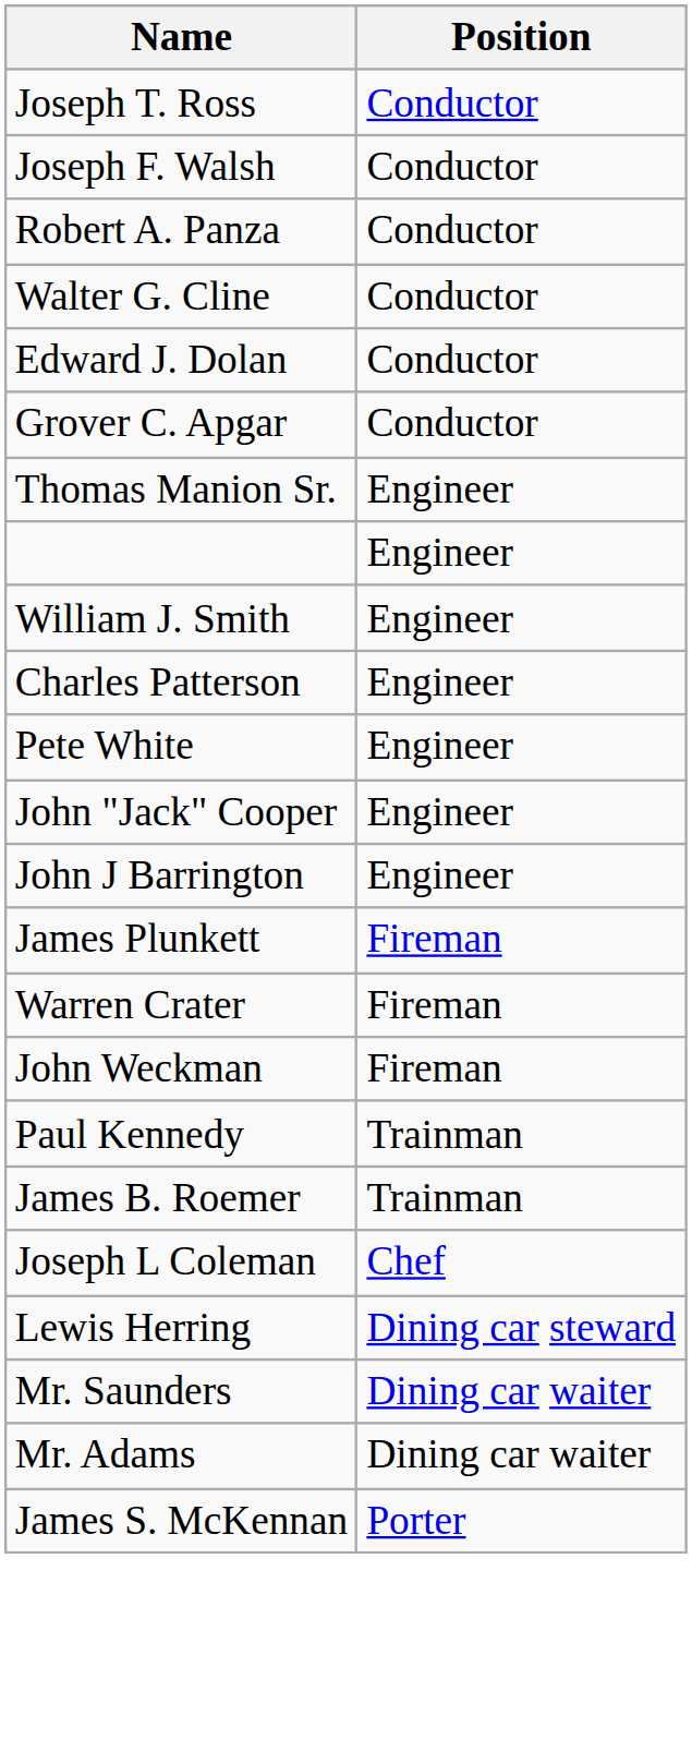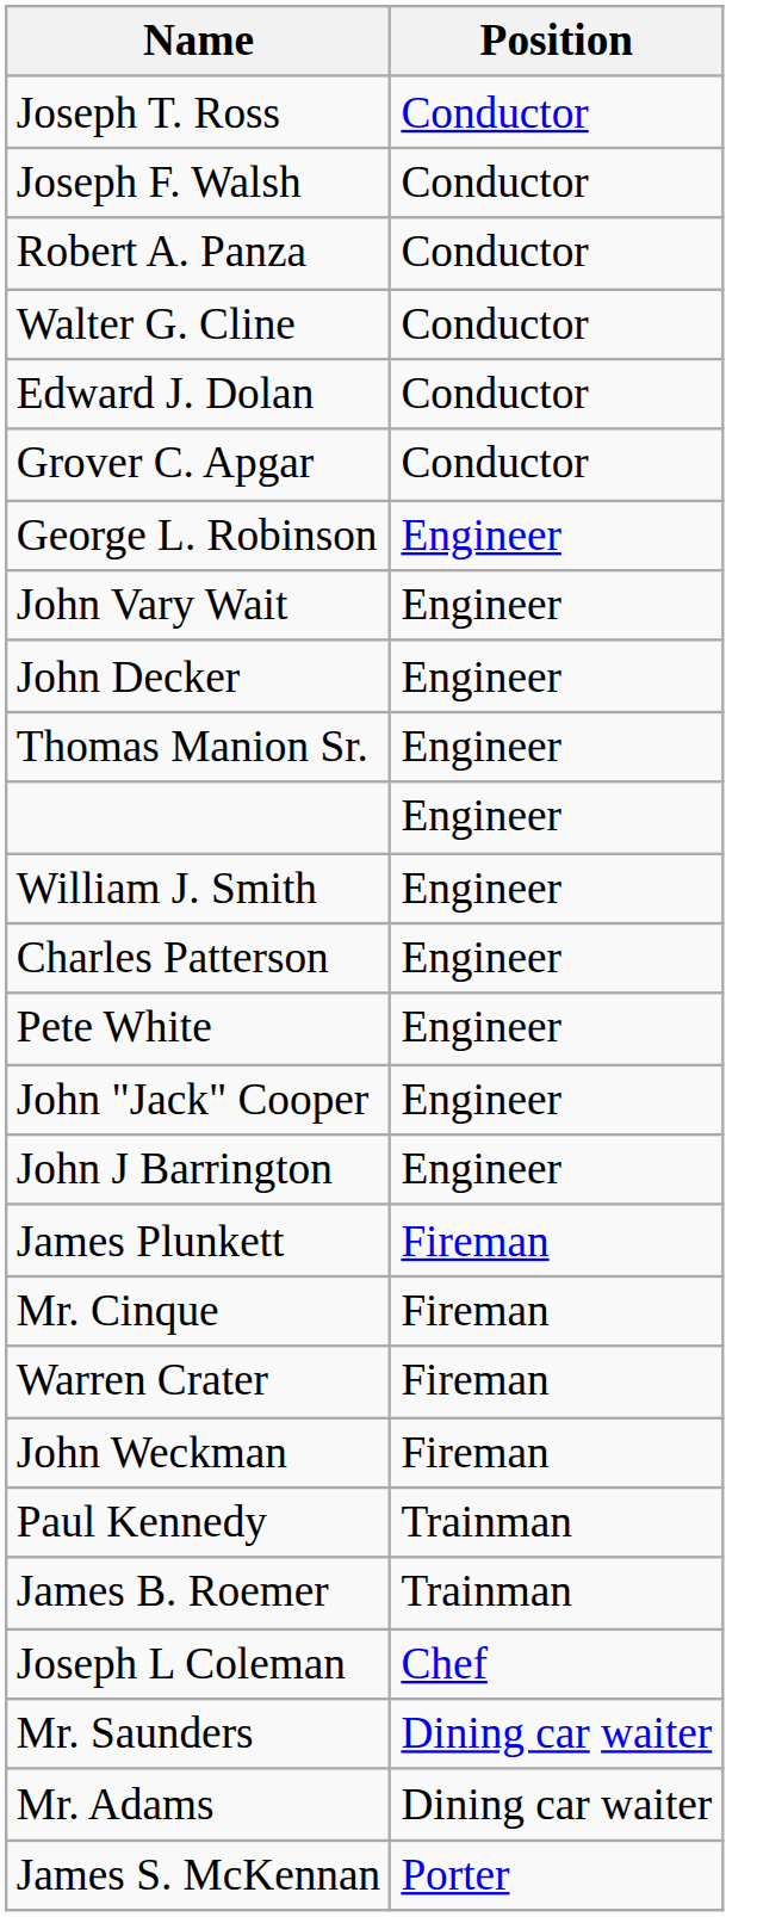+ row: George L. Robinson | Engineer
+ row: John Vary Wait | Engineer
+ row: John Decker | Engineer
+ row: Mr. Cinque | Fireman
- row: Lewis Herring | Dining car steward
